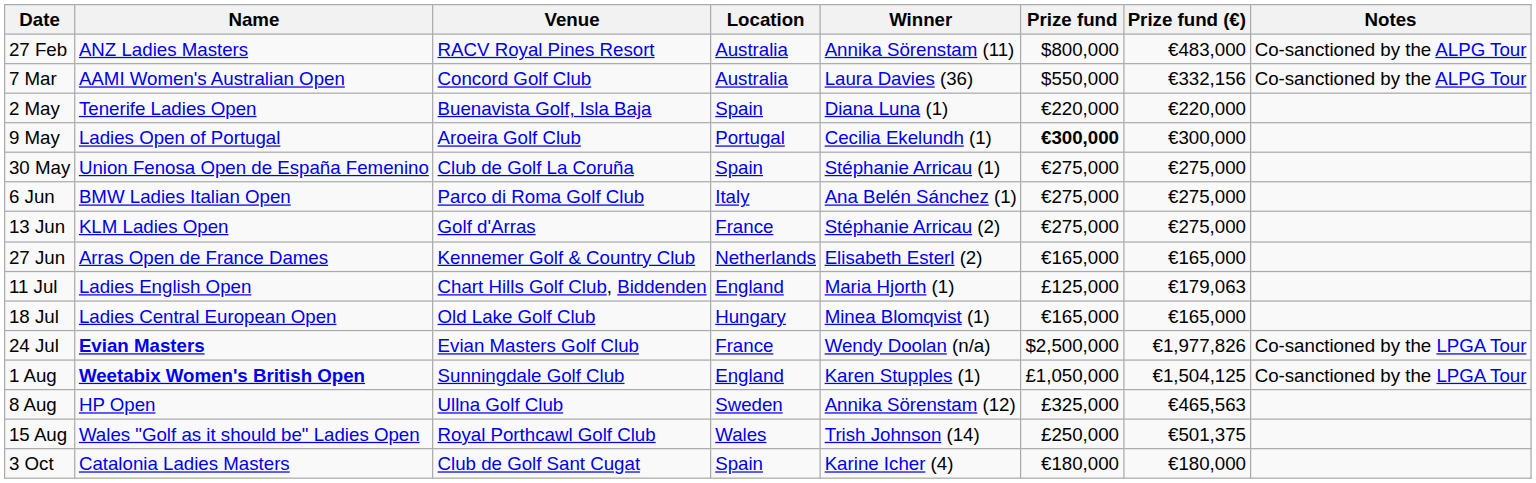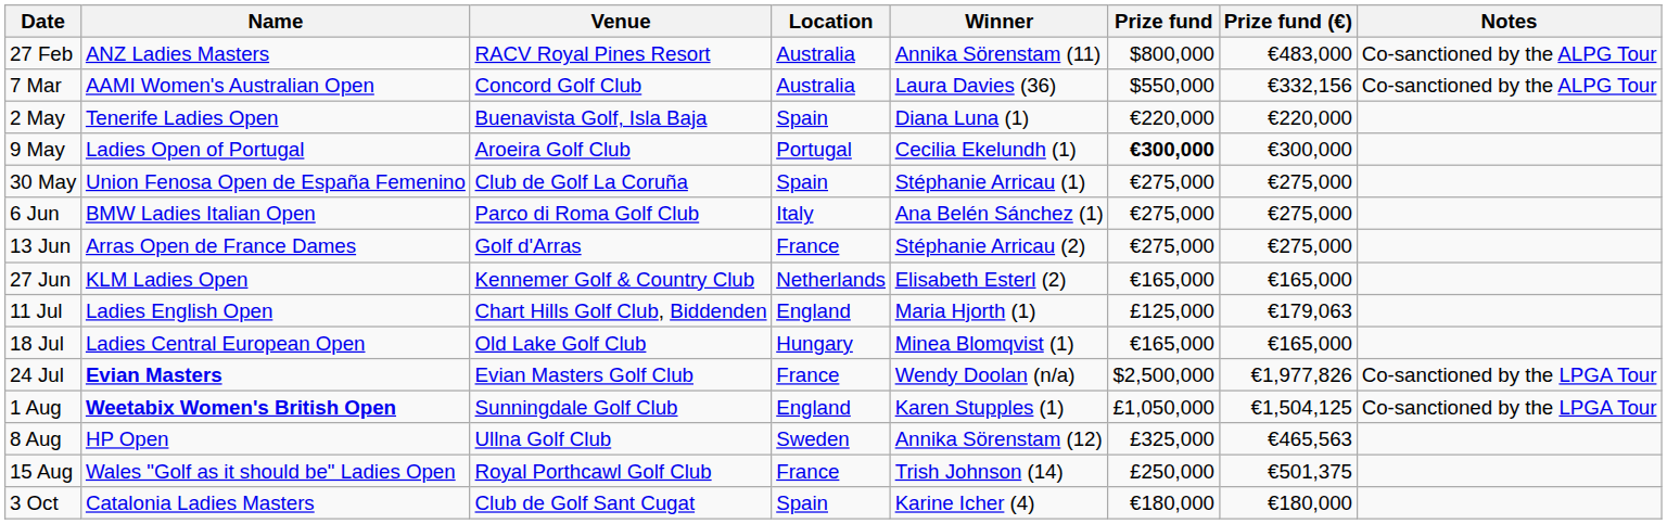13 Jun | Name: KLM Ladies Open -> Arras Open de France Dames
27 Jun | Name: Arras Open de France Dames -> KLM Ladies Open
15 Aug | Location: Wales -> France
